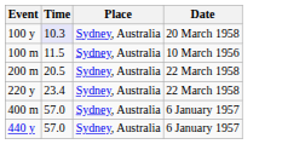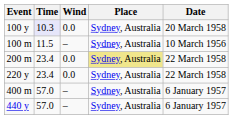+ column: Wind | 0.0 | – | 0.0 | 0.0 | – | –
200 m | Time: 20.5 -> 23.4
200 m | Place: no background -> khaki background
